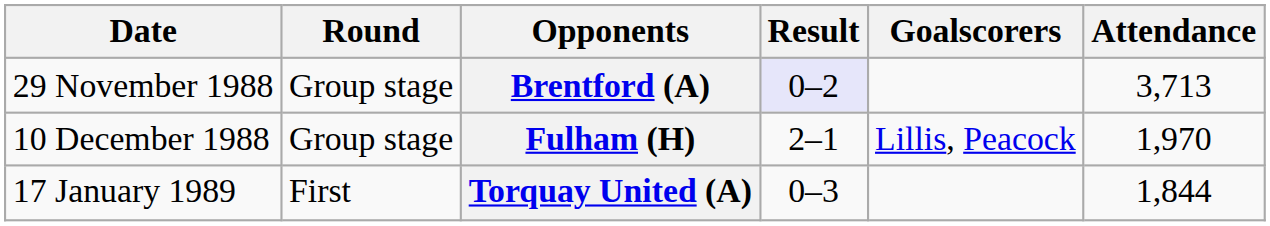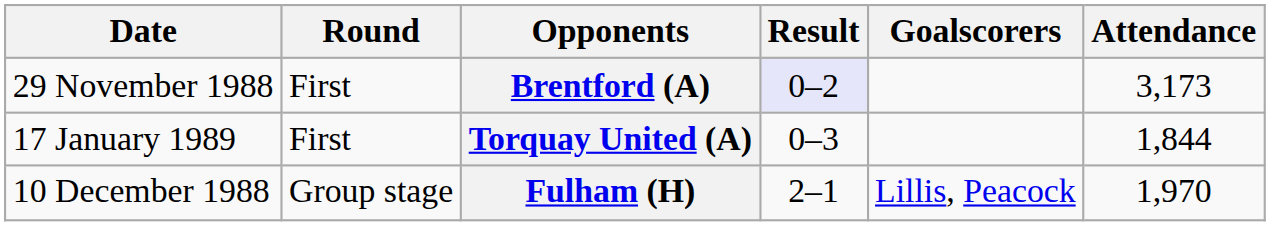Brentford (A) | Round: Group stage -> First
Brentford (A) | Attendance: 3,713 -> 3,173
rows swapped: Fulham (H) <-> Torquay United (A)
